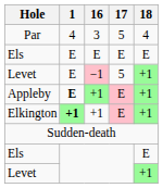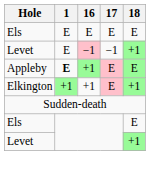- row: Par | 4 | 3 | 5 | 4
Levet / −1 | 17: 5 -> −1
Appleby | 18: +1 -> E
Elkington | 1: bold -> normal
